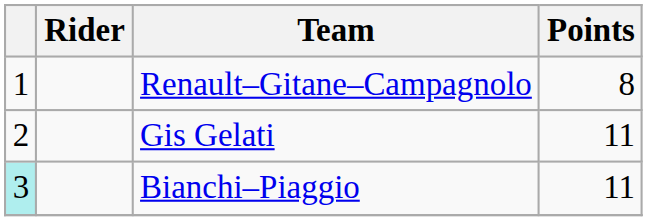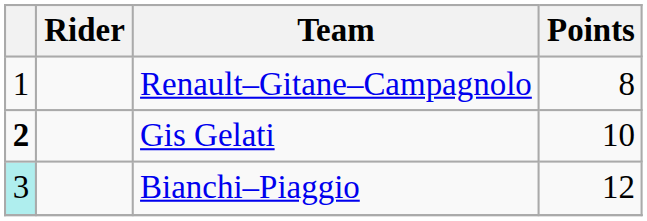Gis Gelati | column 1: normal -> bold
Gis Gelati | Points: 11 -> 10
Bianchi–Piaggio | Points: 11 -> 12
